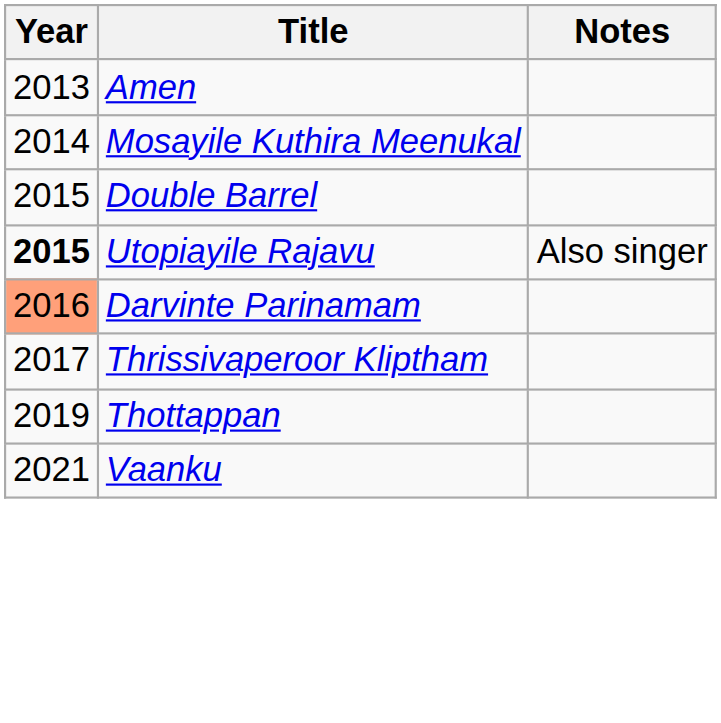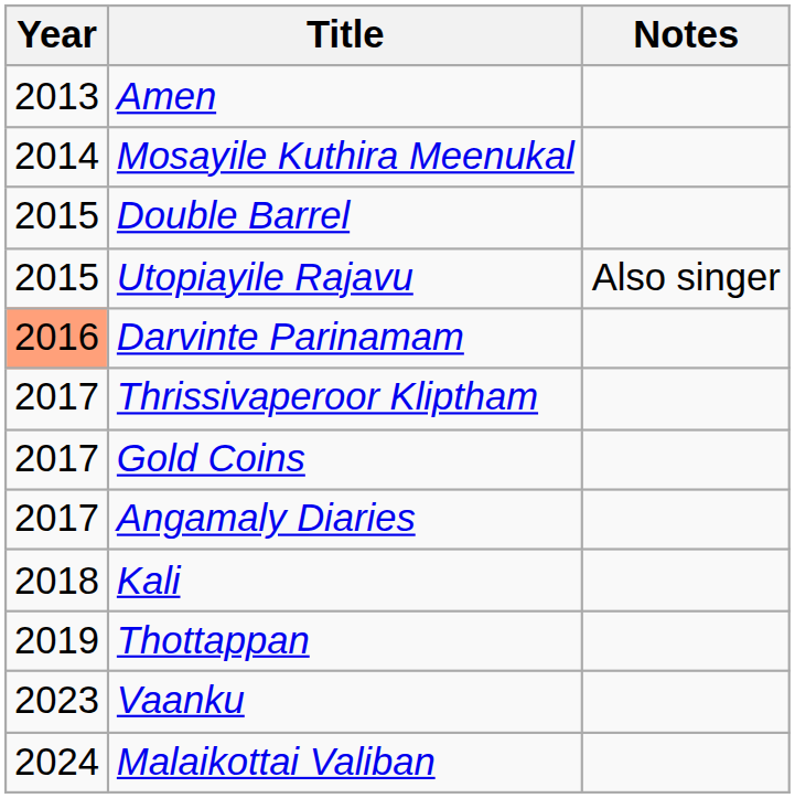Utopiayile Rajavu | Year: bold -> normal
+ row: 2017 | Gold Coins
+ row: 2017 | Angamaly Diaries
+ row: 2018 | Kali
Vaanku | Year: 2021 -> 2023
+ row: 2024 | Malaikottai Valiban
